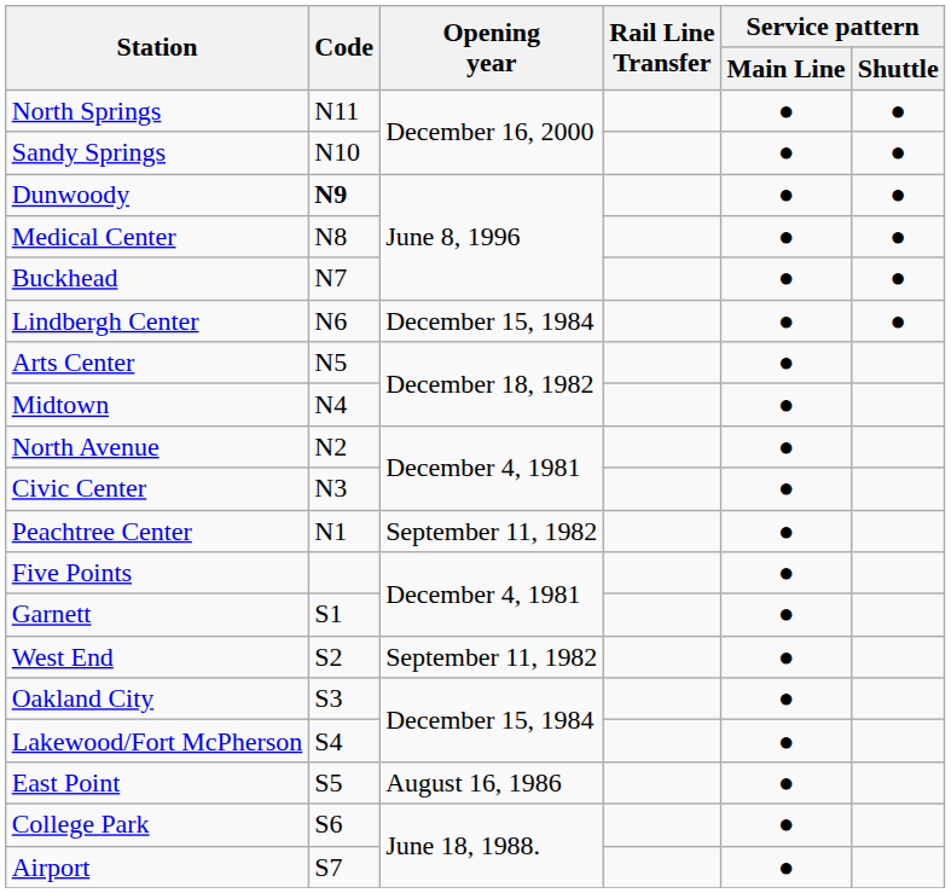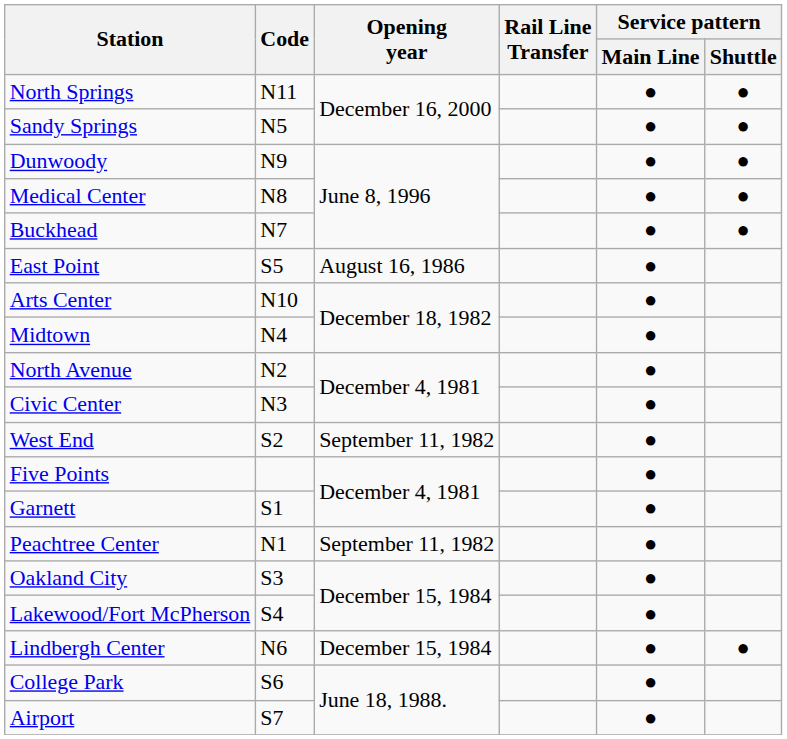Sandy Springs | Code: N10 -> N5
Dunwoody | Code: bold -> normal
rows swapped: Lindbergh Center <-> East Point
Arts Center | Code: N5 -> N10
rows swapped: Peachtree Center <-> West End
